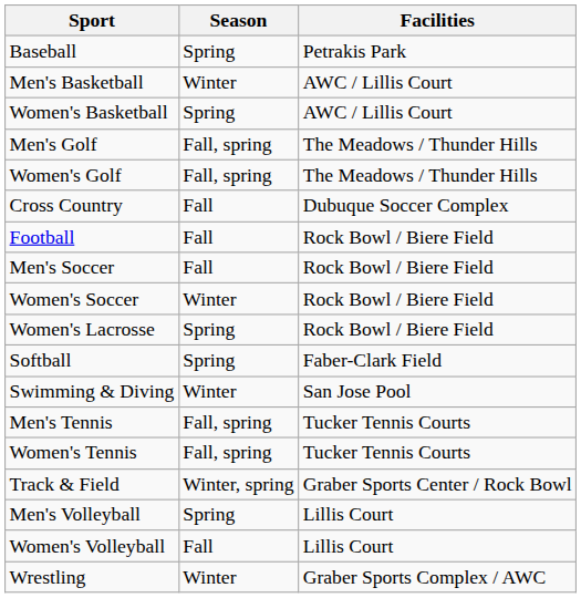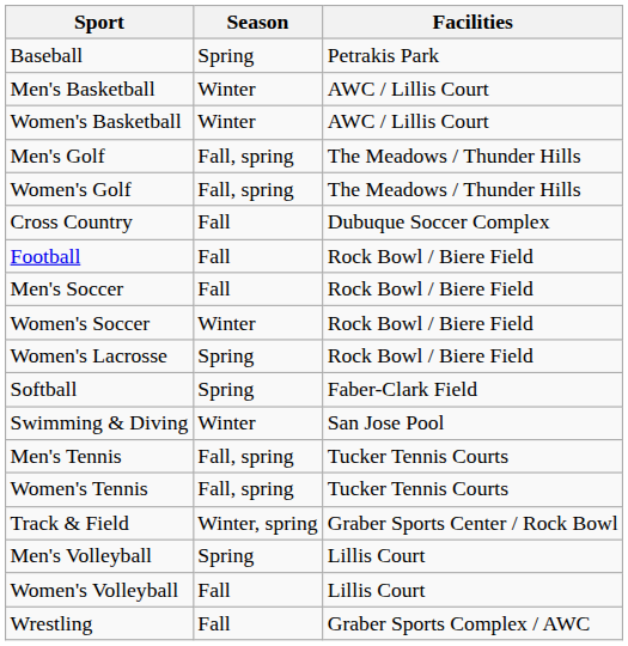Women's Basketball | Season: Spring -> Winter
Wrestling | Season: Winter -> Fall
